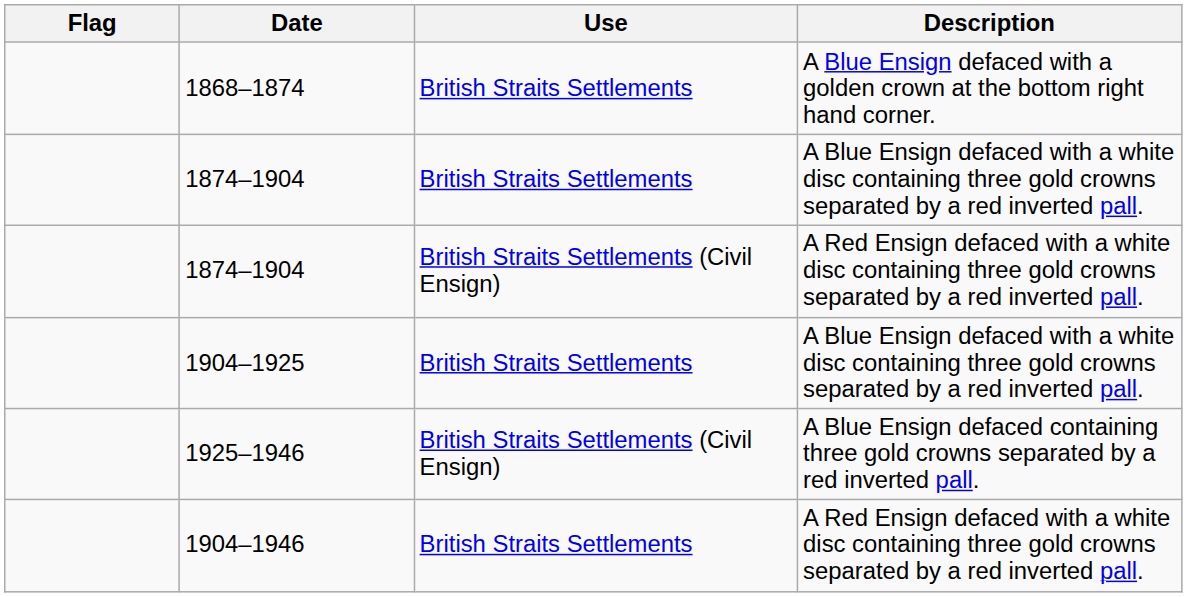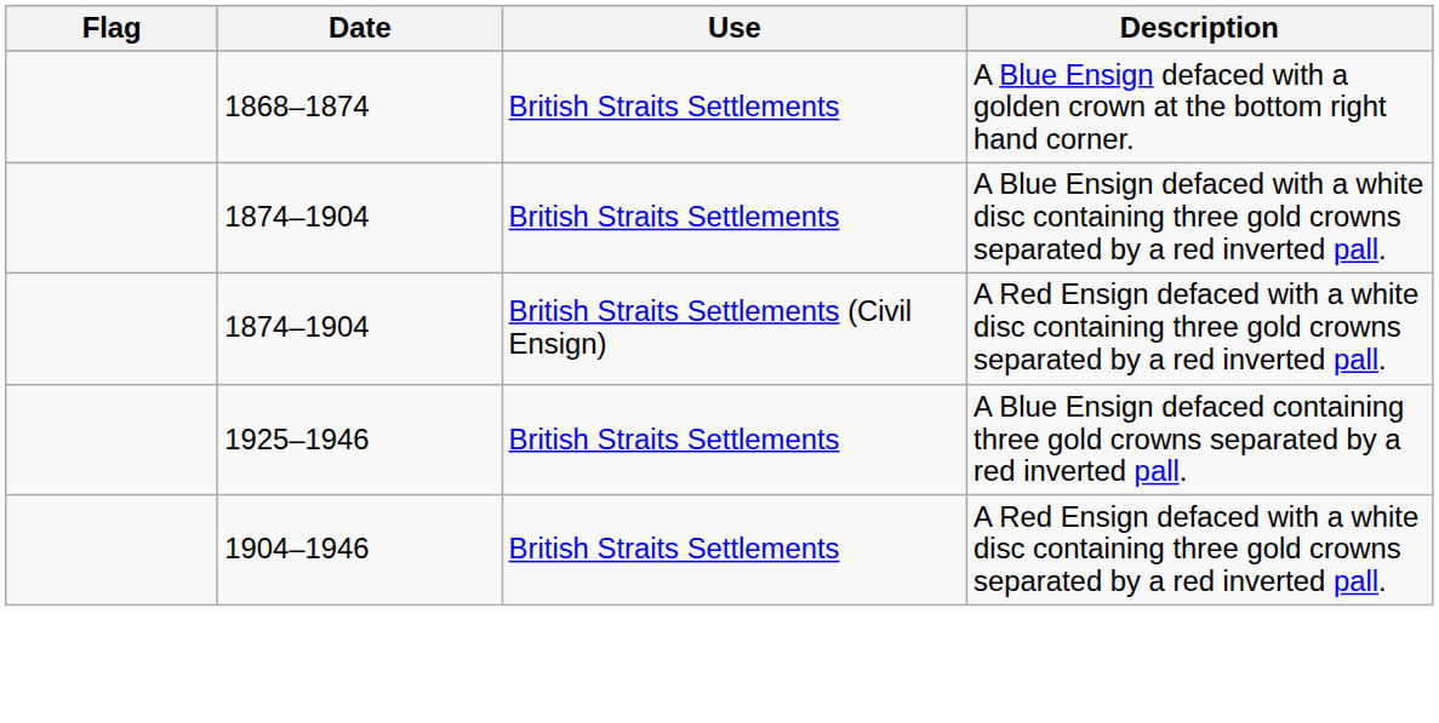- row: 1904–1925 | British Straits Settlements | A Blue Ensign defaced with a white disc containing three gold crowns separated by a red inverted pall.
1925–1946 | Use: British Straits Settlements (Civil Ensign) -> British Straits Settlements
